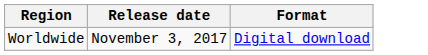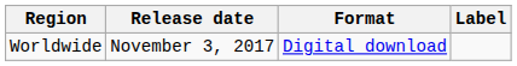+ column: Label
